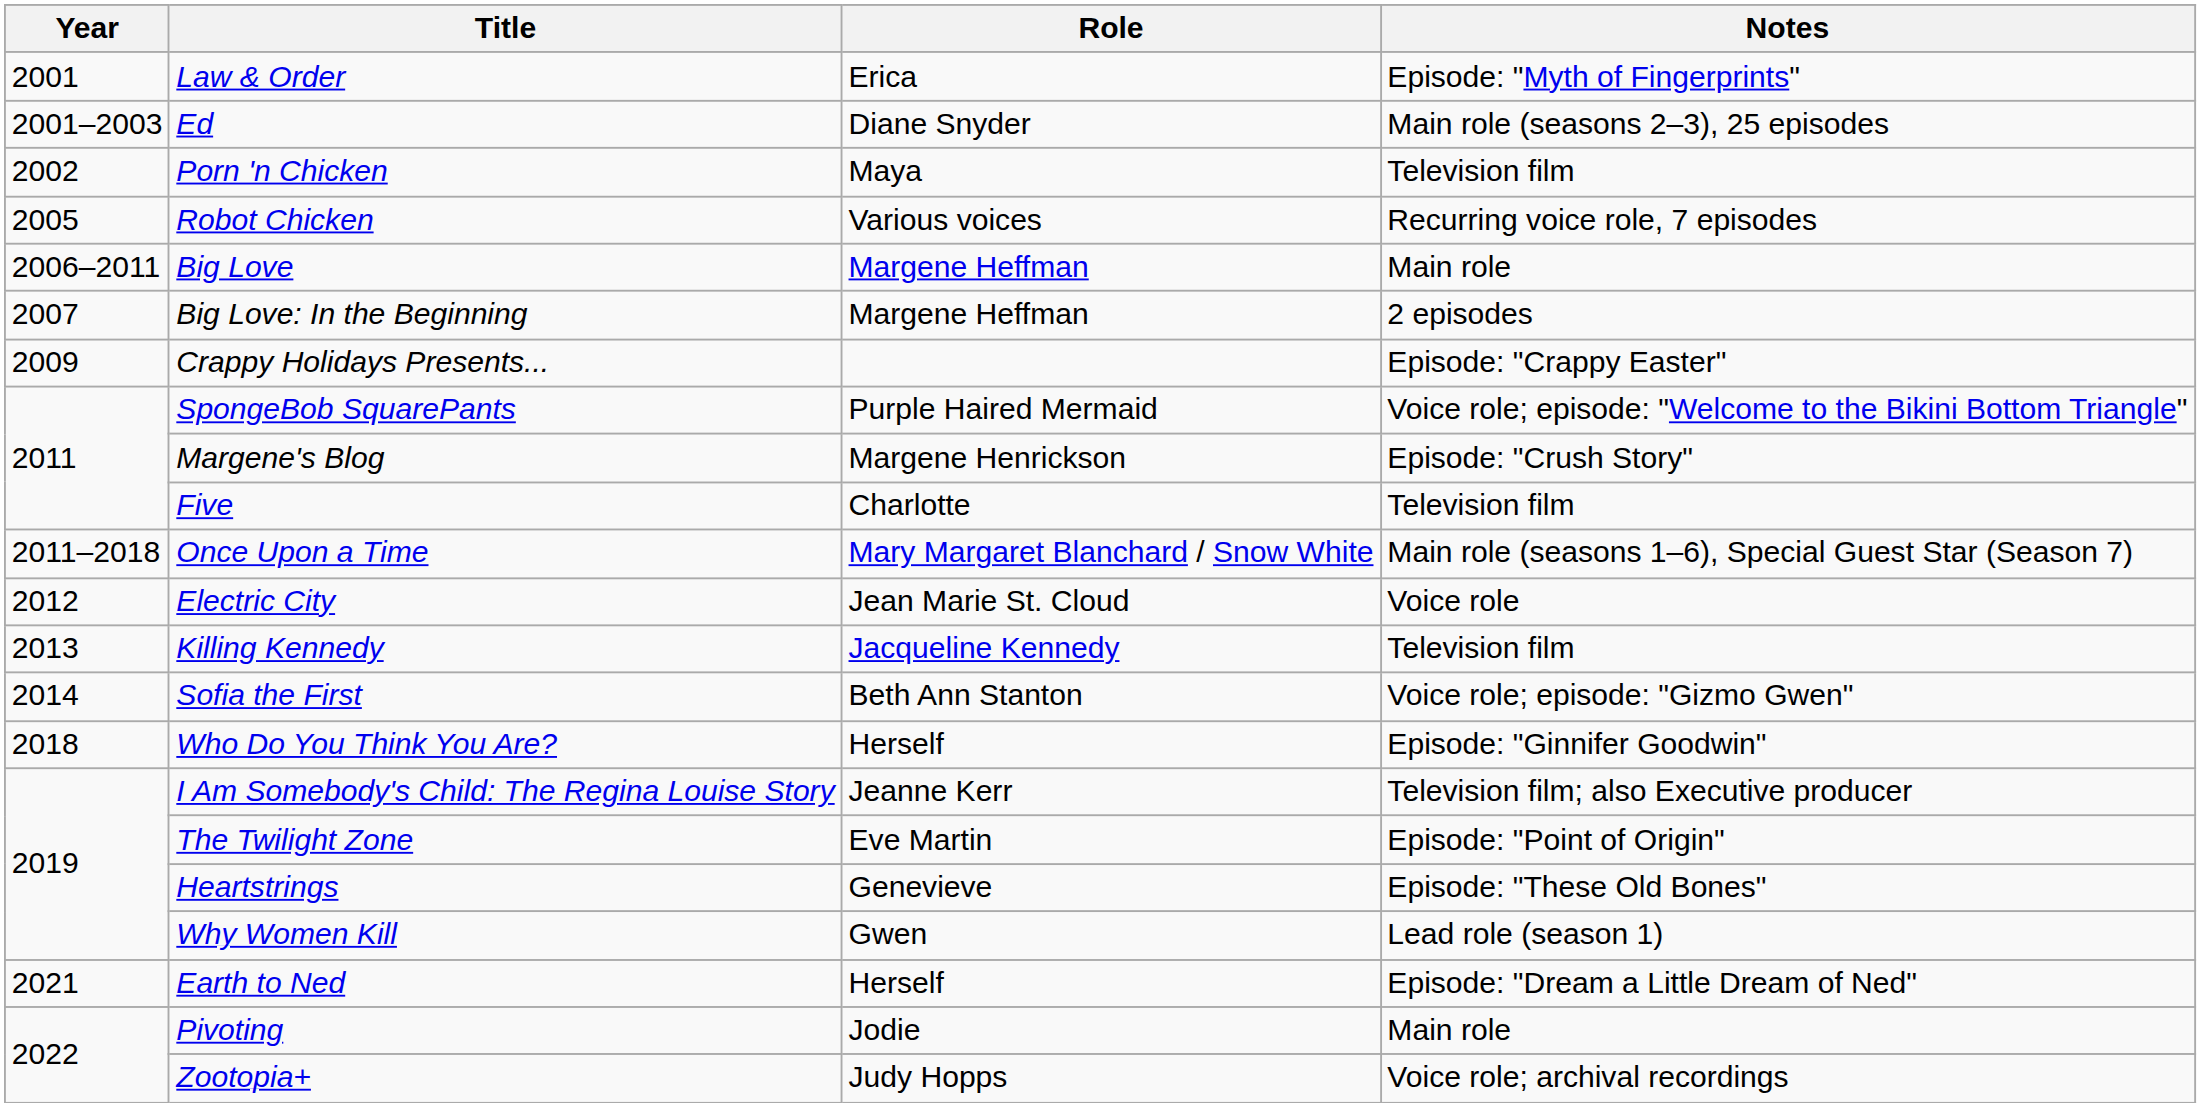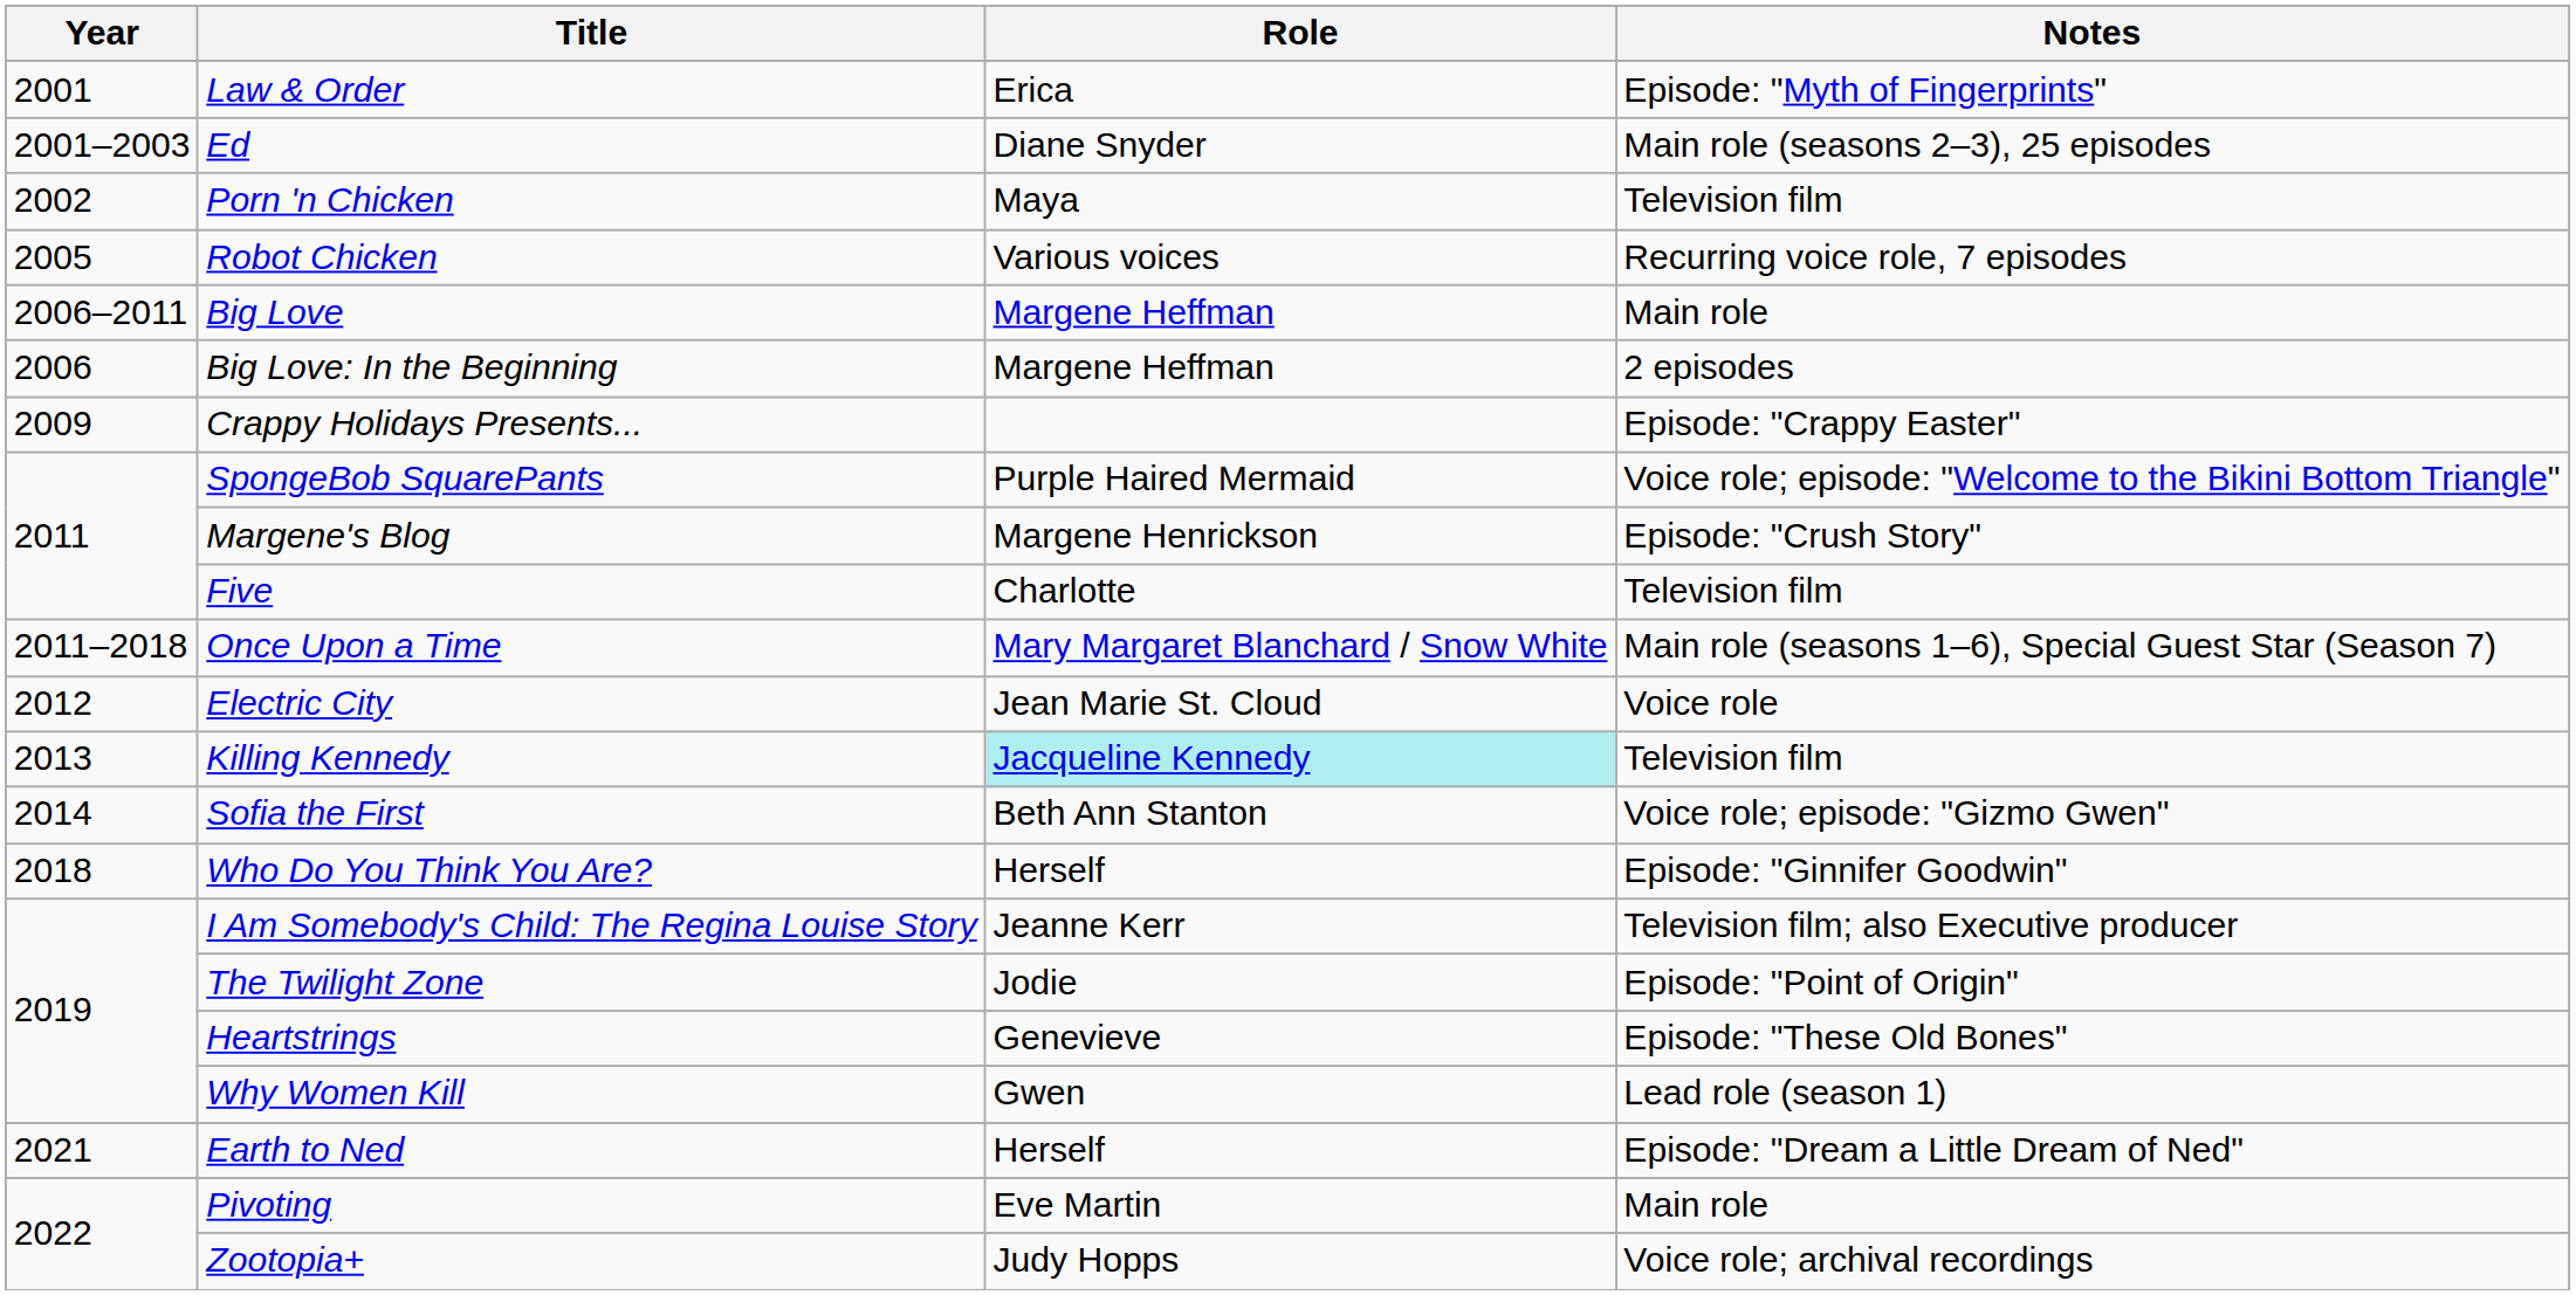Big Love: In the Beginning | Year: 2007 -> 2006
Killing Kennedy | Role: no background -> paleturquoise background
The Twilight Zone | Role: Eve Martin -> Jodie
Pivoting | Role: Jodie -> Eve Martin
